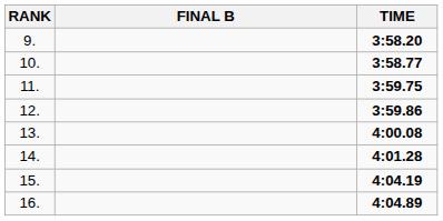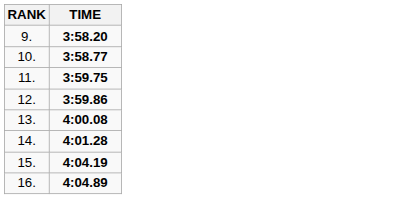- column: FINAL B
